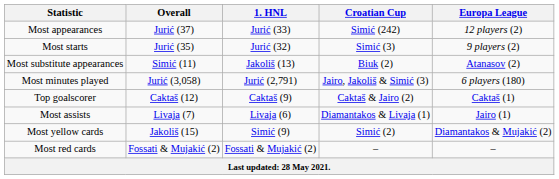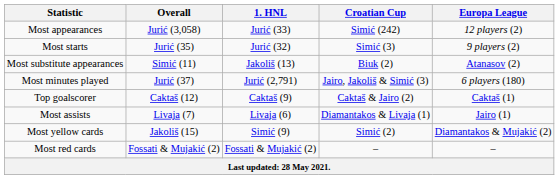Most appearances | Overall: Jurić (37) -> Jurić (3,058)
Most minutes played | Overall: Jurić (3,058) -> Jurić (37)
